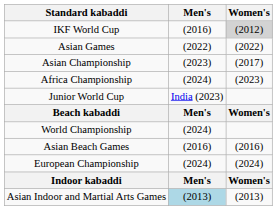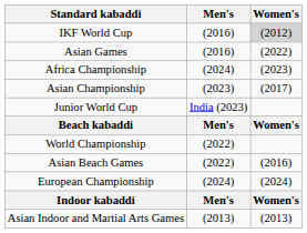Asian Games | Men's: (2022) -> (2016)
rows swapped: Asian Championship <-> Africa Championship
World Championship | Men's: (2024) -> (2022)
Asian Beach Games | Men's: (2016) -> (2022)
Asian Indoor and Martial Arts Games | Men's: lightblue background -> no background
